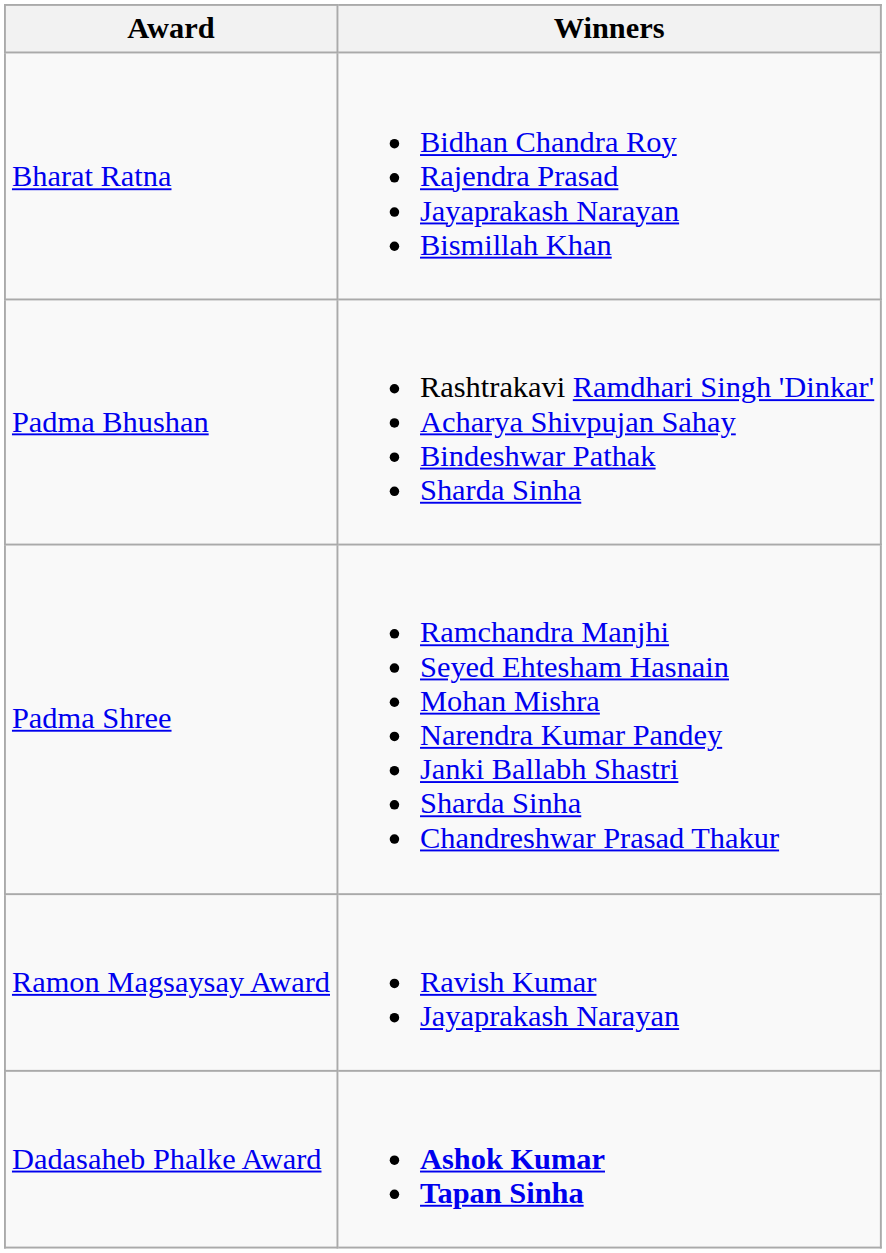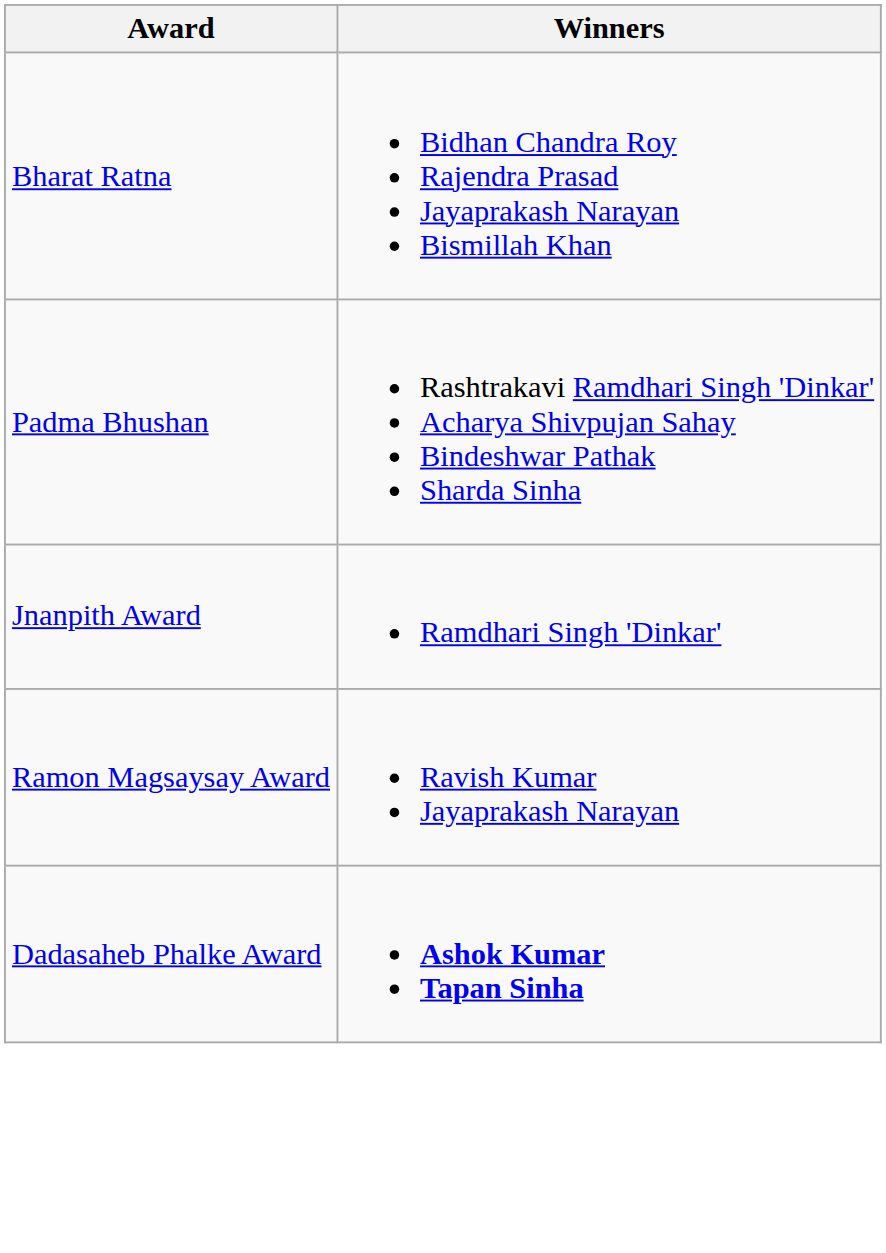- row: Padma Shree | Ramchandra Manjhi Seyed Ehtesham Hasnain Mohan Mishra Narendra Kumar Pandey Janki Ballabh Shastri Sharda Sinha Chandreshwar Prasad Thakur
+ row: Jnanpith Award | Ramdhari Singh 'Dinkar'
